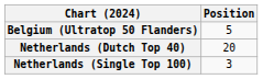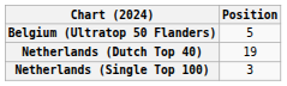Netherlands (Dutch Top 40) | Position: 20 -> 19
